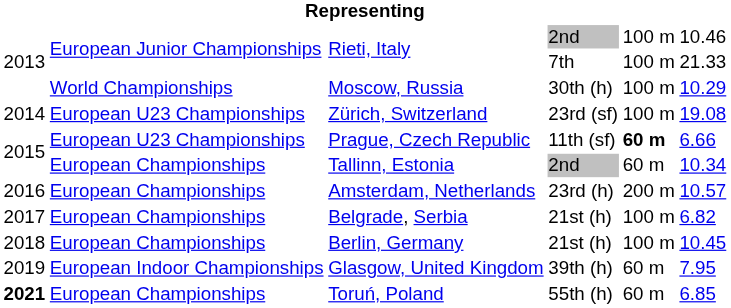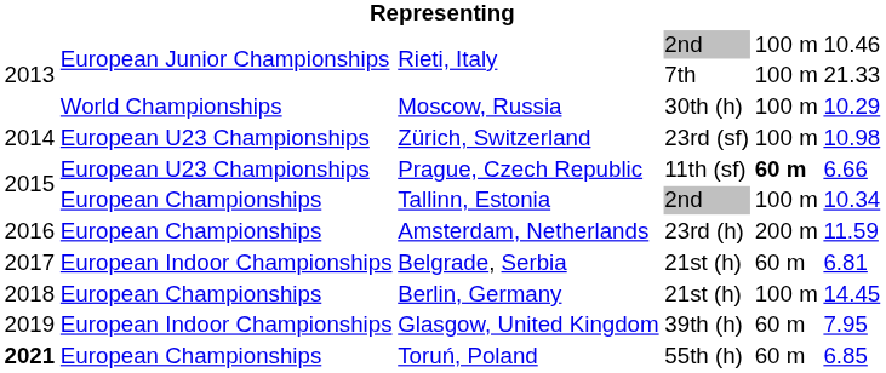Zürich, Switzerland | column 6: 19.08 -> 10.98
Tallinn, Estonia | column 5: 60 m -> 100 m
Amsterdam, Netherlands | column 6: 10.57 -> 11.59
Belgrade, Serbia | column 2: European Championships -> European Indoor Championships
Belgrade, Serbia | column 5: 100 m -> 60 m
Belgrade, Serbia | column 6: 6.82 -> 6.81
Berlin, Germany | column 6: 10.45 -> 14.45
